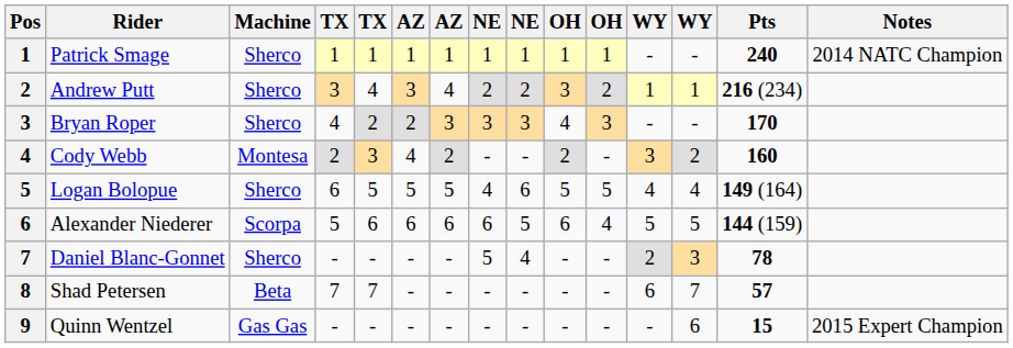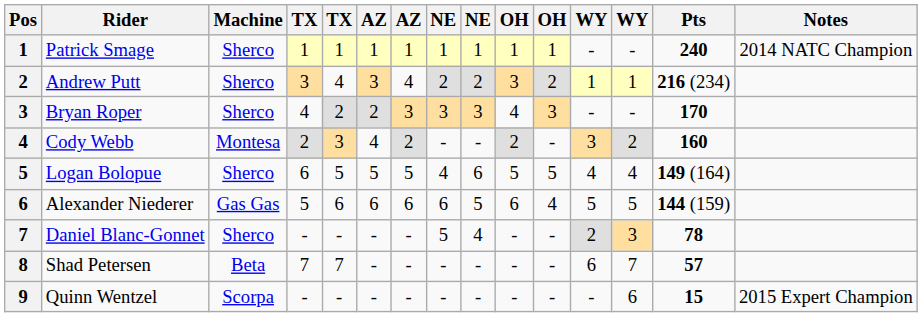Alexander Niederer | Machine: Scorpa -> Gas Gas
Quinn Wentzel | Machine: Gas Gas -> Scorpa
